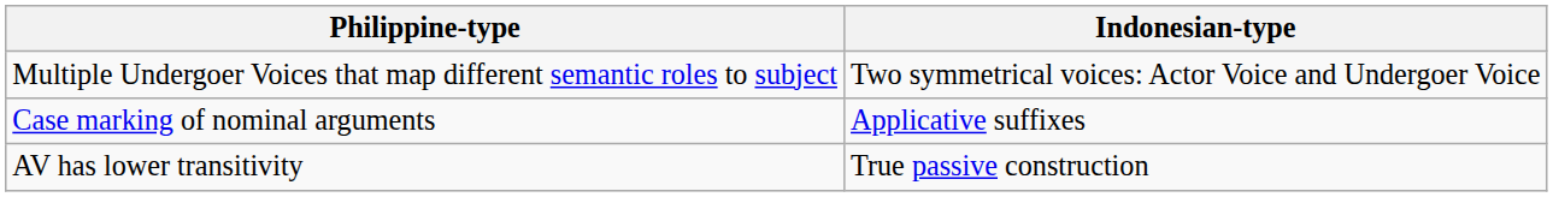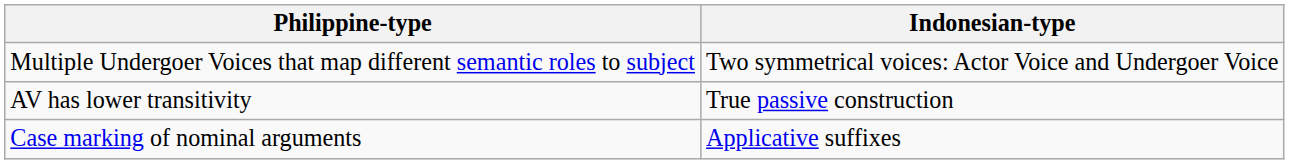rows swapped: AV has lower transitivity <-> Case marking of nominal arguments
